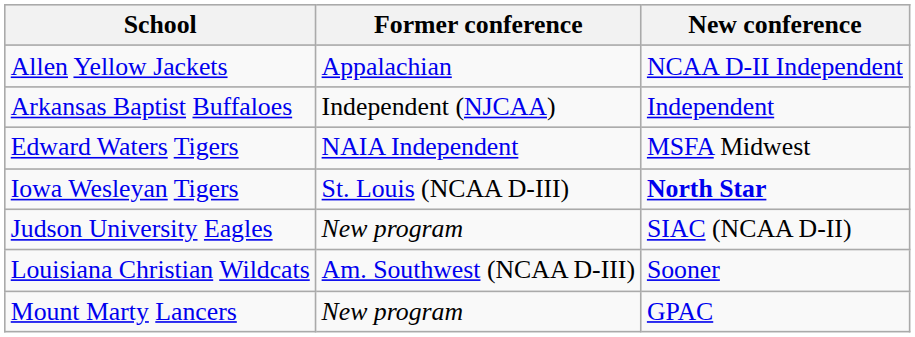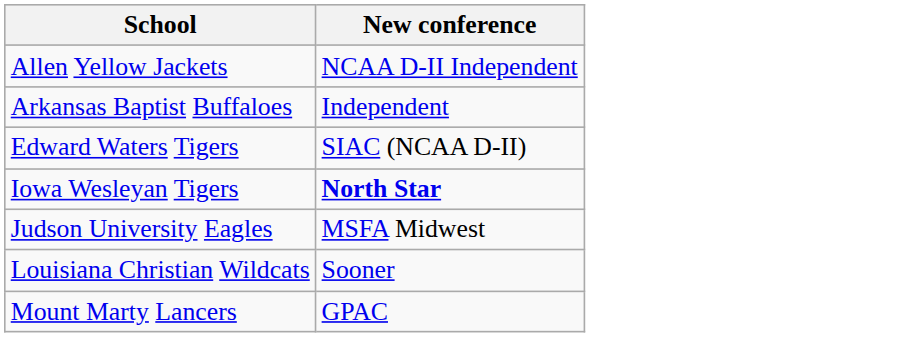- column: Former conference | Appalachian | Independent (NJCAA) | NAIA Independent | St. Louis (NCAA D-III) | New program | Am. Southwest (NCAA D-III) | New program
Edward Waters Tigers | New conference: MSFA Midwest -> SIAC (NCAA D-II)
Judson University Eagles | New conference: SIAC (NCAA D-II) -> MSFA Midwest
